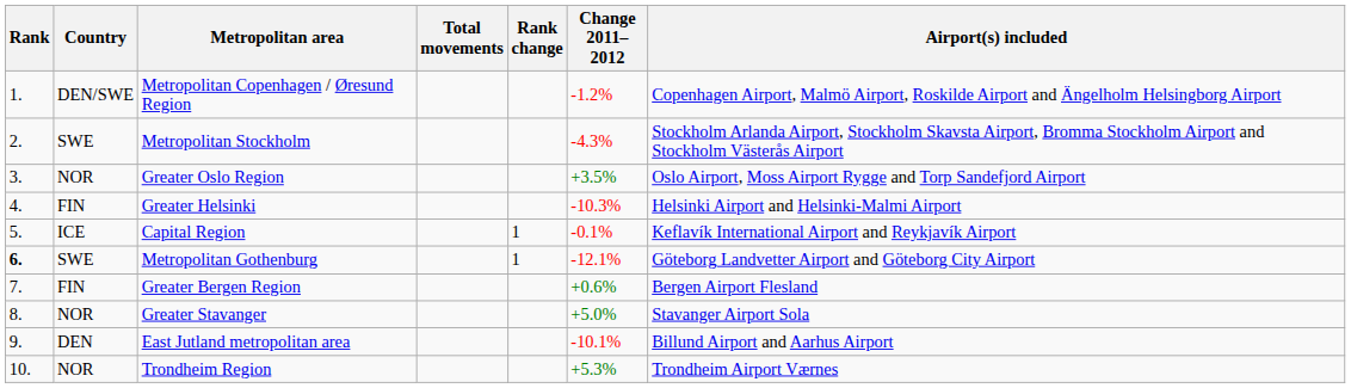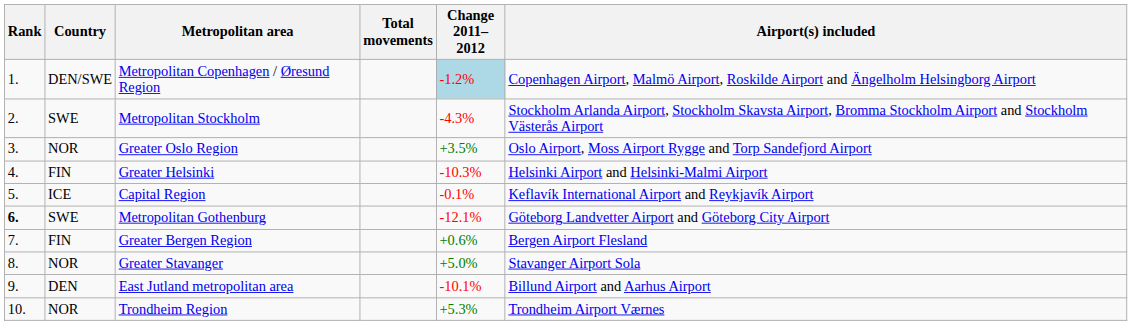- column: Rank change | 1 | 1
Metropolitan Copenhagen / Øresund Region | Change 2011–2012: no background -> lightblue background
